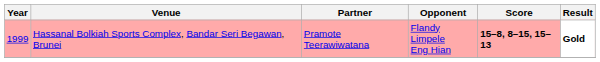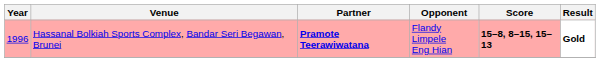Hassanal Bolkiah Sports Complex, Bandar Seri Begawan, Brunei | Year: 1999 -> 1996
Hassanal Bolkiah Sports Complex, Bandar Seri Begawan, Brunei | Partner: normal -> bold
